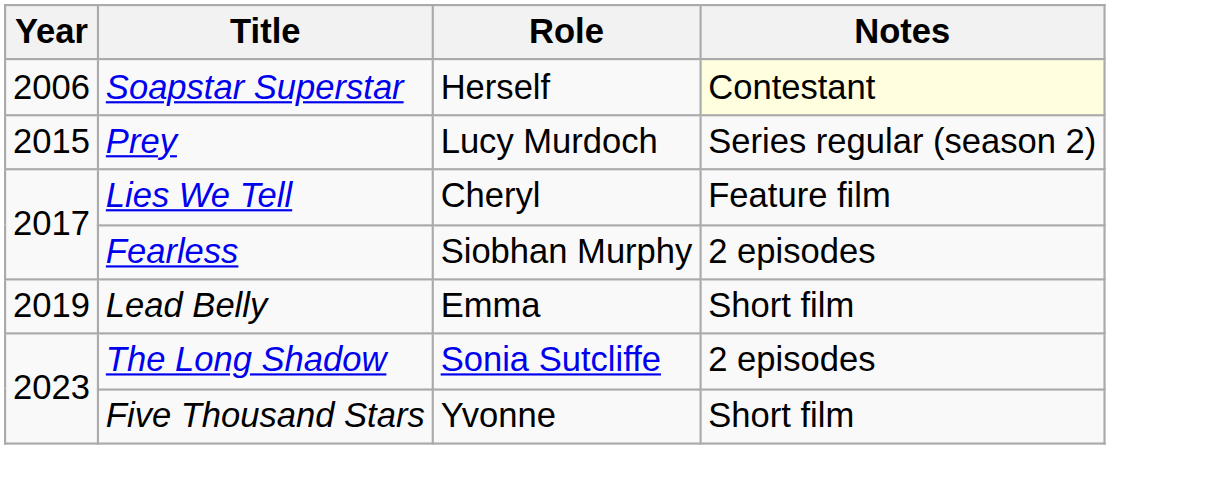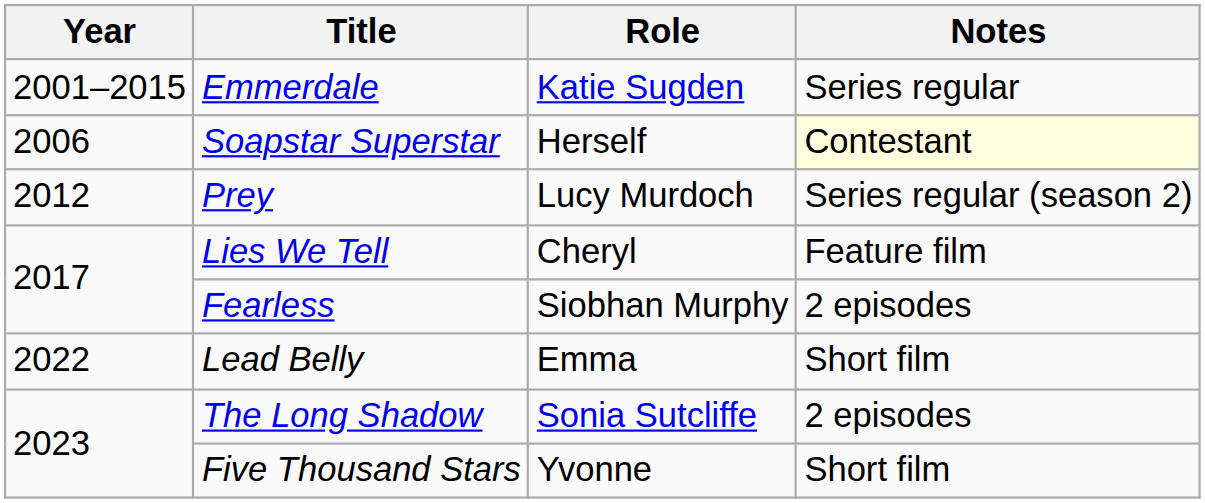+ row: 2001–2015 | Emmerdale | Katie Sugden | Series regular
Prey | Year: 2015 -> 2012
Lead Belly | Year: 2019 -> 2022
